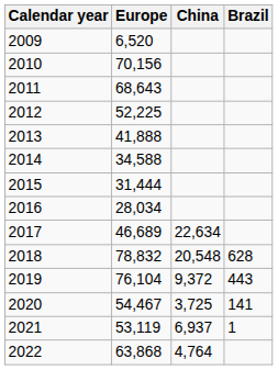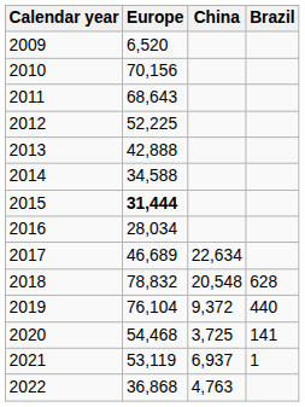2013 | Europe: 41,888 -> 42,888
2015 | Europe: normal -> bold
2019 | Brazil: 443 -> 440
2020 | Europe: 54,467 -> 54,468
2022 | Europe: 63,868 -> 36,868
2022 | China: 4,764 -> 4,763
